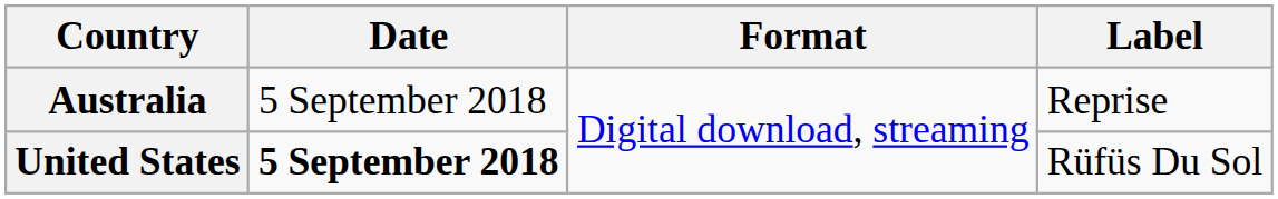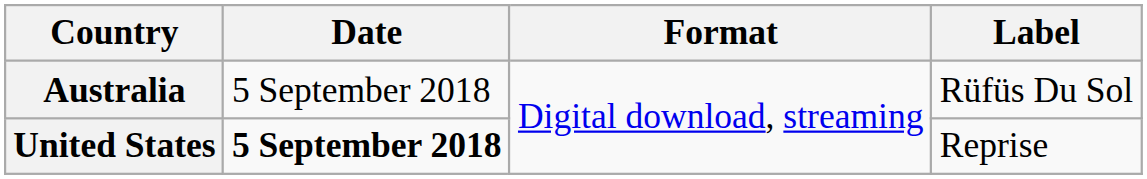Australia | Label: Reprise -> Rüfüs Du Sol
United States | Label: Rüfüs Du Sol -> Reprise
